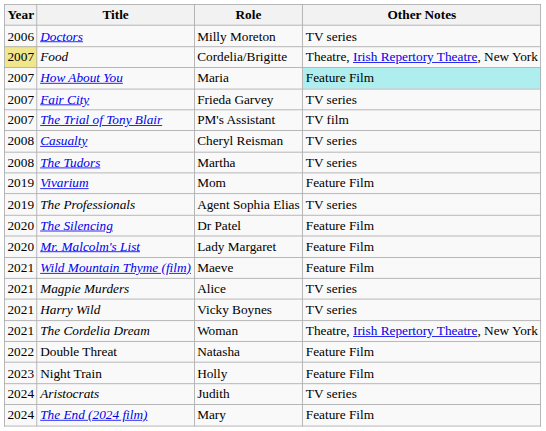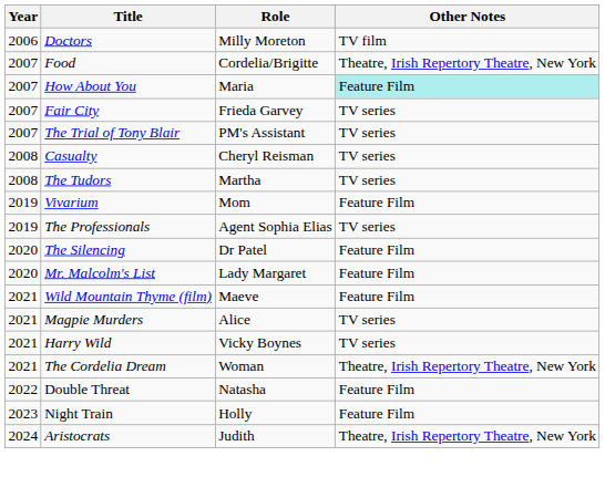Doctors | Other Notes: TV series -> TV film
Food | Year: khaki background -> no background
The Trial of Tony Blair | Other Notes: TV film -> TV series
Aristocrats | Other Notes: TV series -> Theatre, Irish Repertory Theatre, New York
- row: 2024 | The End (2024 film) | Mary | Feature Film
